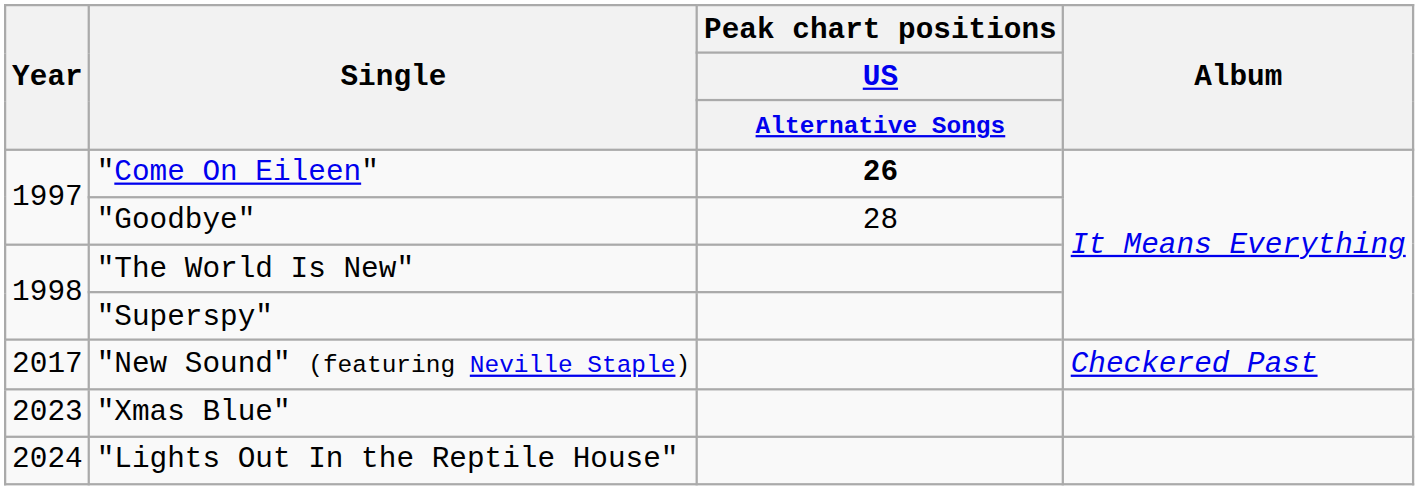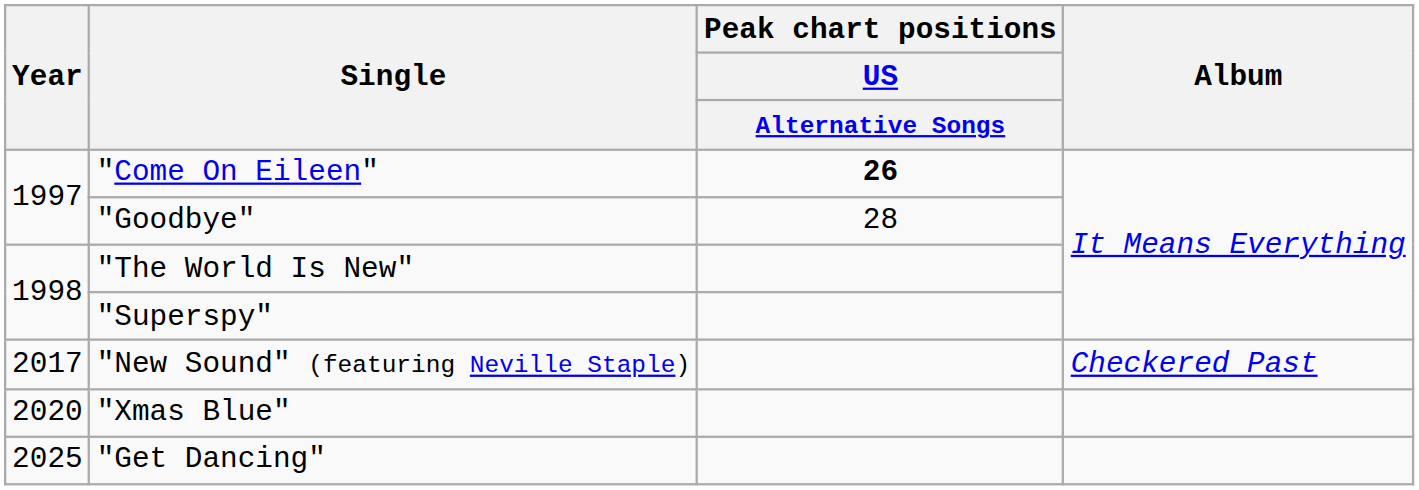"Xmas Blue" | Year: 2023 -> 2020
- row: 2024 | "Lights Out In the Reptile House"
+ row: 2025 | "Get Dancing"
